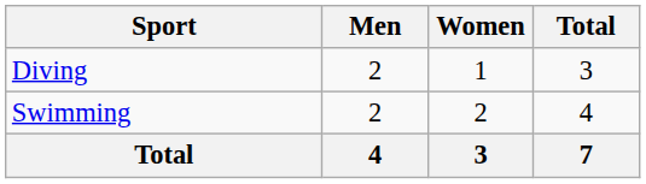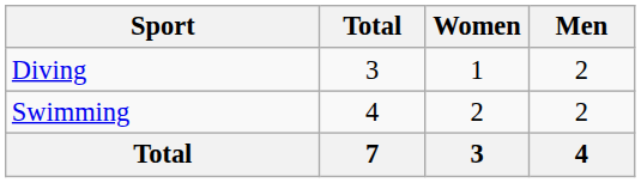columns swapped: Men <-> Total
